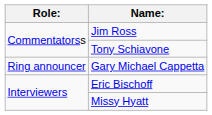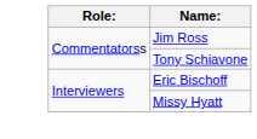- row: Ring announcer | Gary Michael Cappetta
